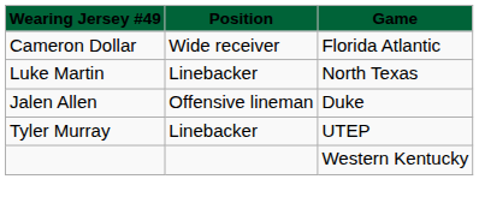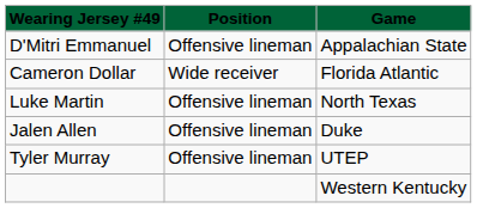+ row: D'Mitri Emmanuel | Offensive lineman | Appalachian State
Luke Martin | column 2: Linebacker -> Offensive lineman
Tyler Murray | column 2: Linebacker -> Offensive lineman
